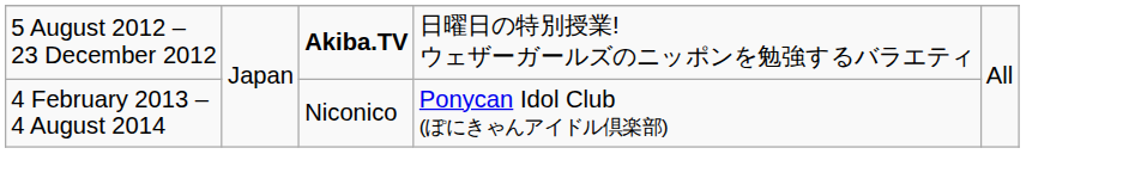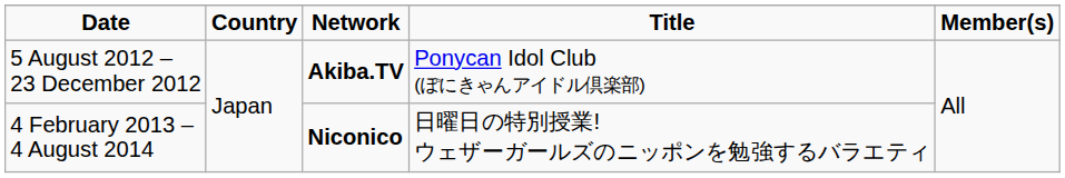+ row: Date | Country | Network | Title | Member(s)
5 August 2012 – 23 December 2012 | column 4: 日曜日の特別授業! ウェザーガールズのニッポンを勉強するバラエティ -> Ponycan Idol Club (ぽにきゃんアイドル倶楽部)
4 February 2013 – 4 August 2014 | column 3: normal -> bold
4 February 2013 – 4 August 2014 | column 4: Ponycan Idol Club (ぽにきゃんアイドル倶楽部) -> 日曜日の特別授業! ウェザーガールズのニッポンを勉強するバラエティ
